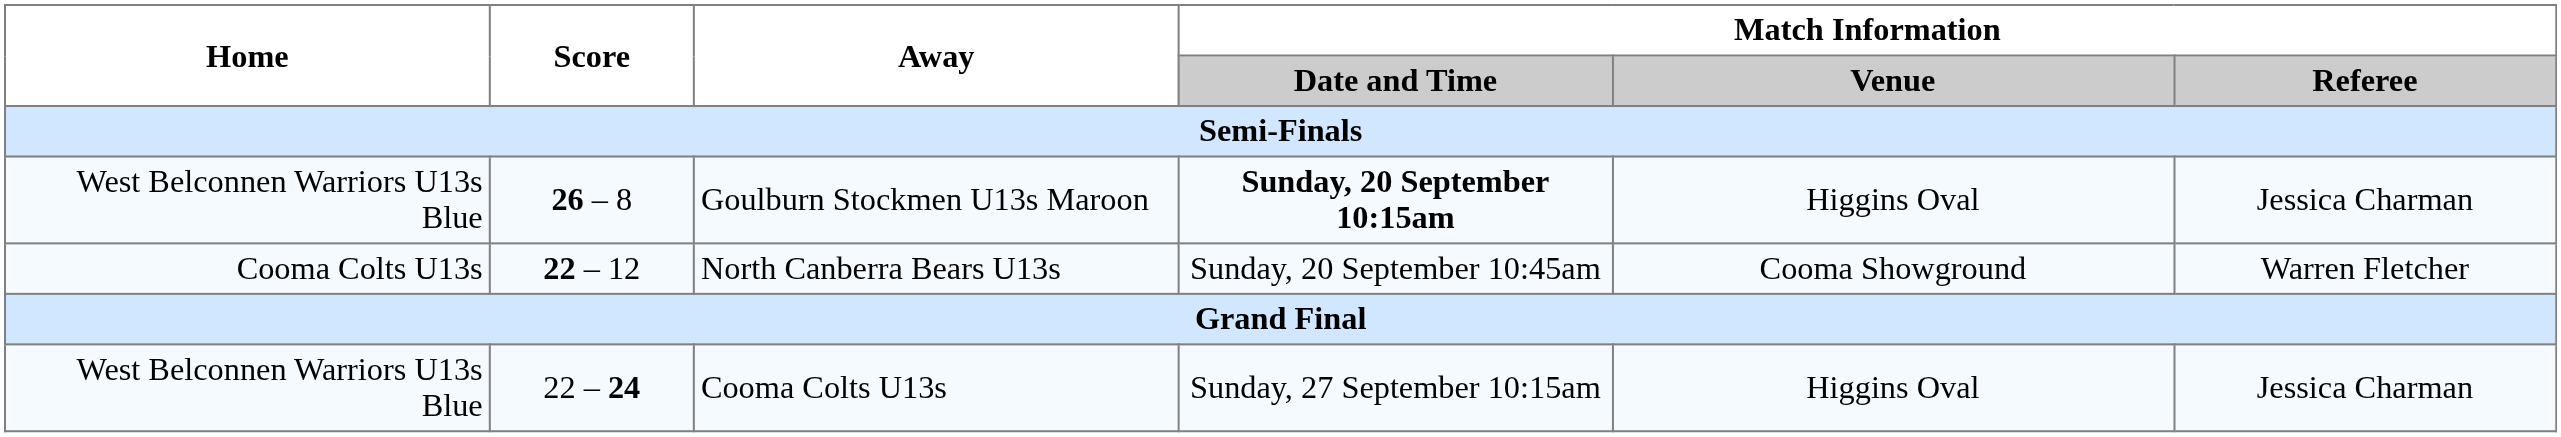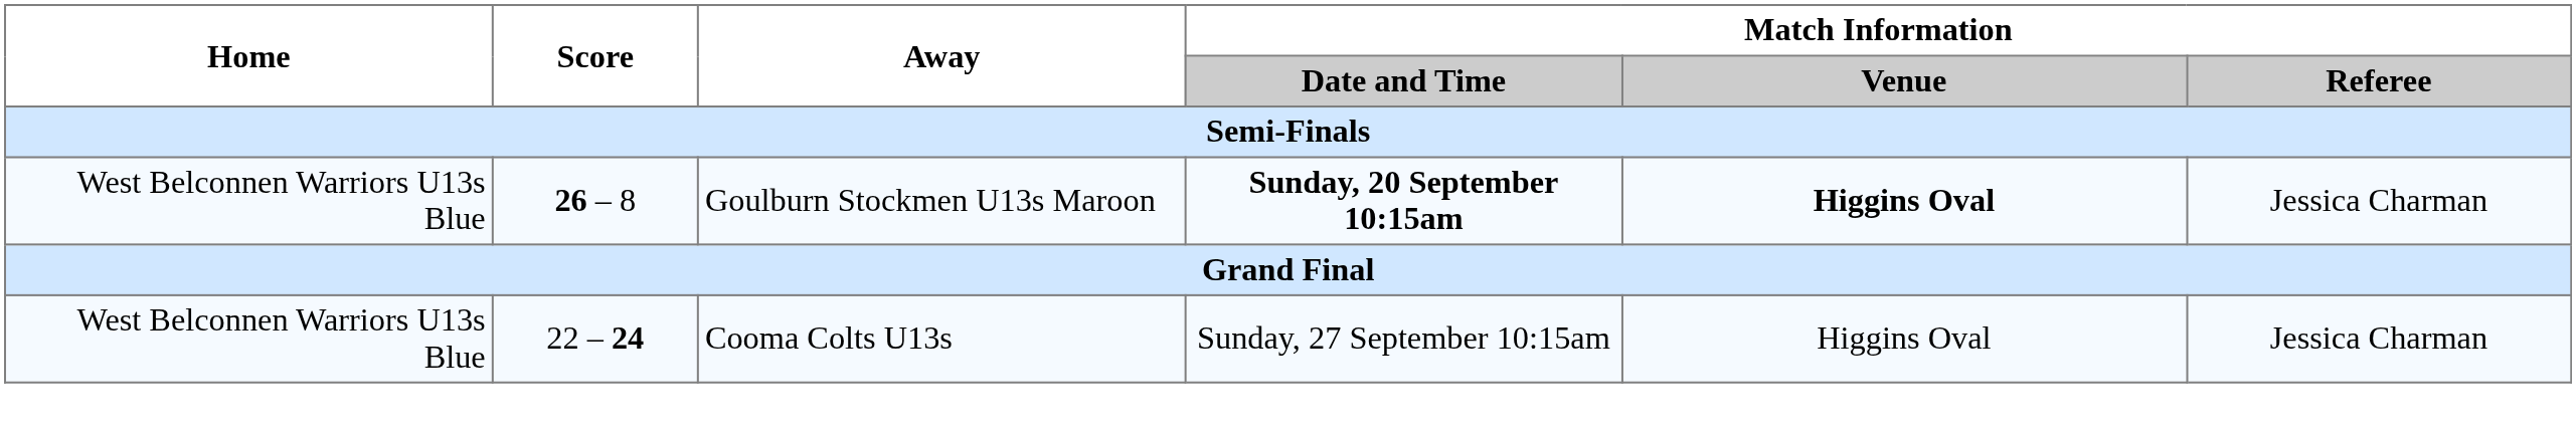Goulburn Stockmen U13s Maroon | Match Information / Venue: normal -> bold
- row: Cooma Colts U13s | 22 – 12 | North Canberra Bears U13s | Sunday, 20 September 10:45am | Cooma Showground | Warren Fletcher
